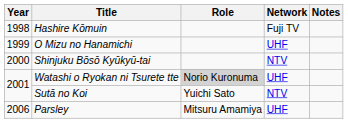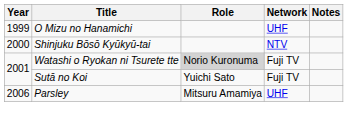- row: 1998 | Hashire Kōmuin | Fuji TV
Watashi o Ryokan ni Tsurete tte | Network: UHF -> Fuji TV
Sutā no Koi | Network: NTV -> Fuji TV
